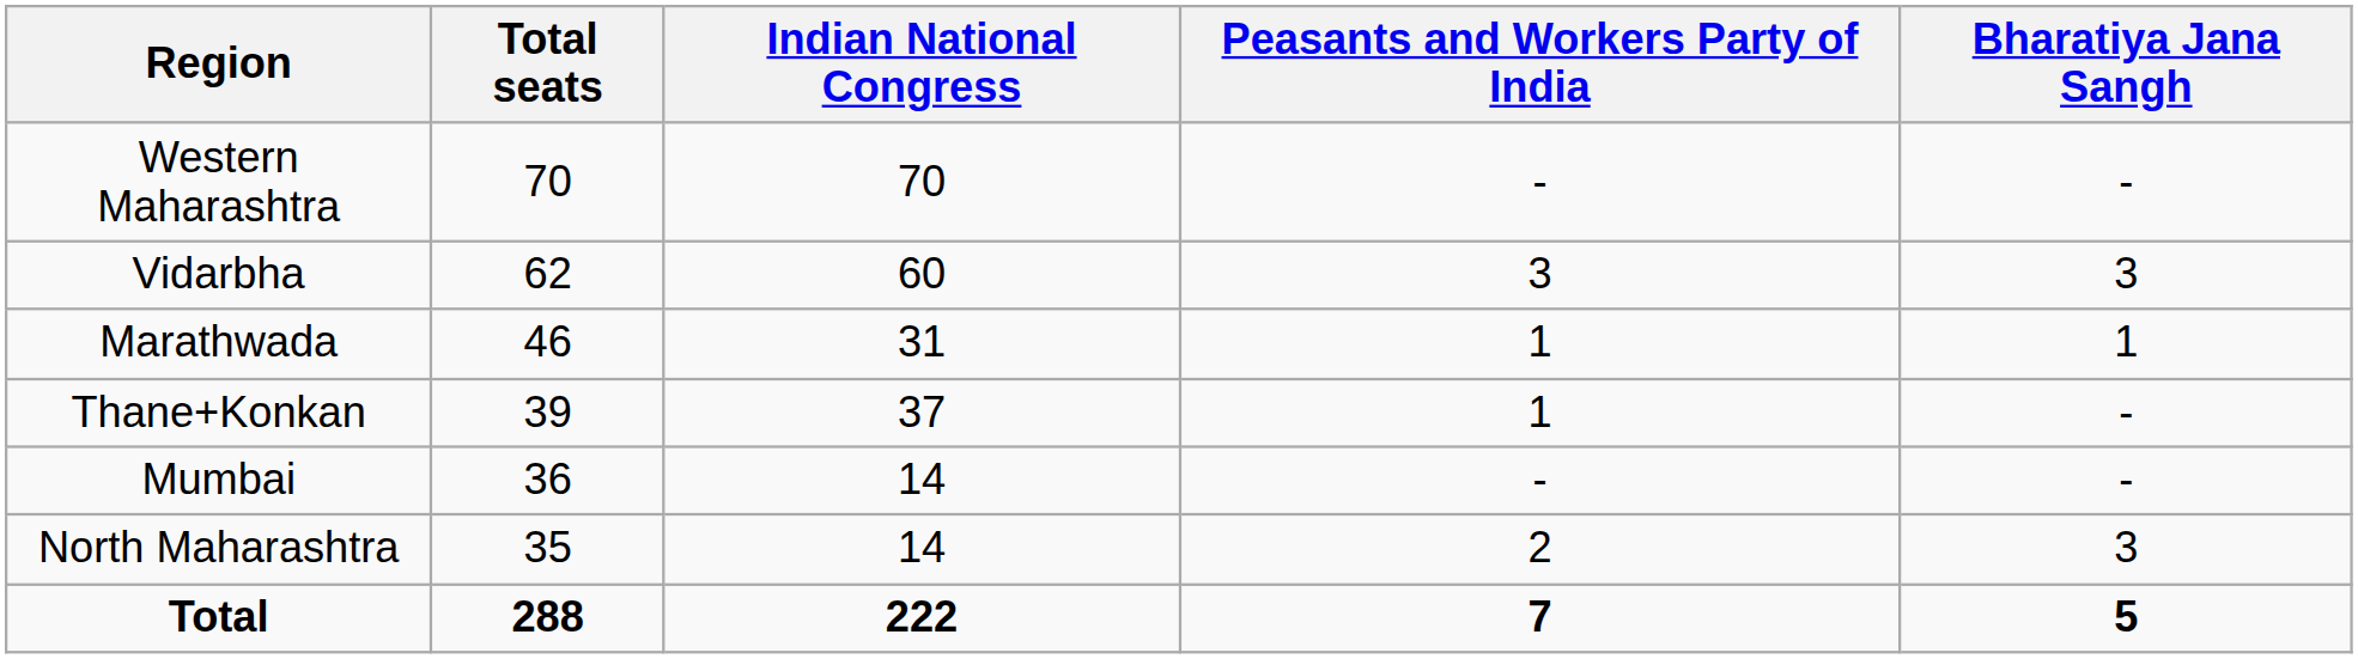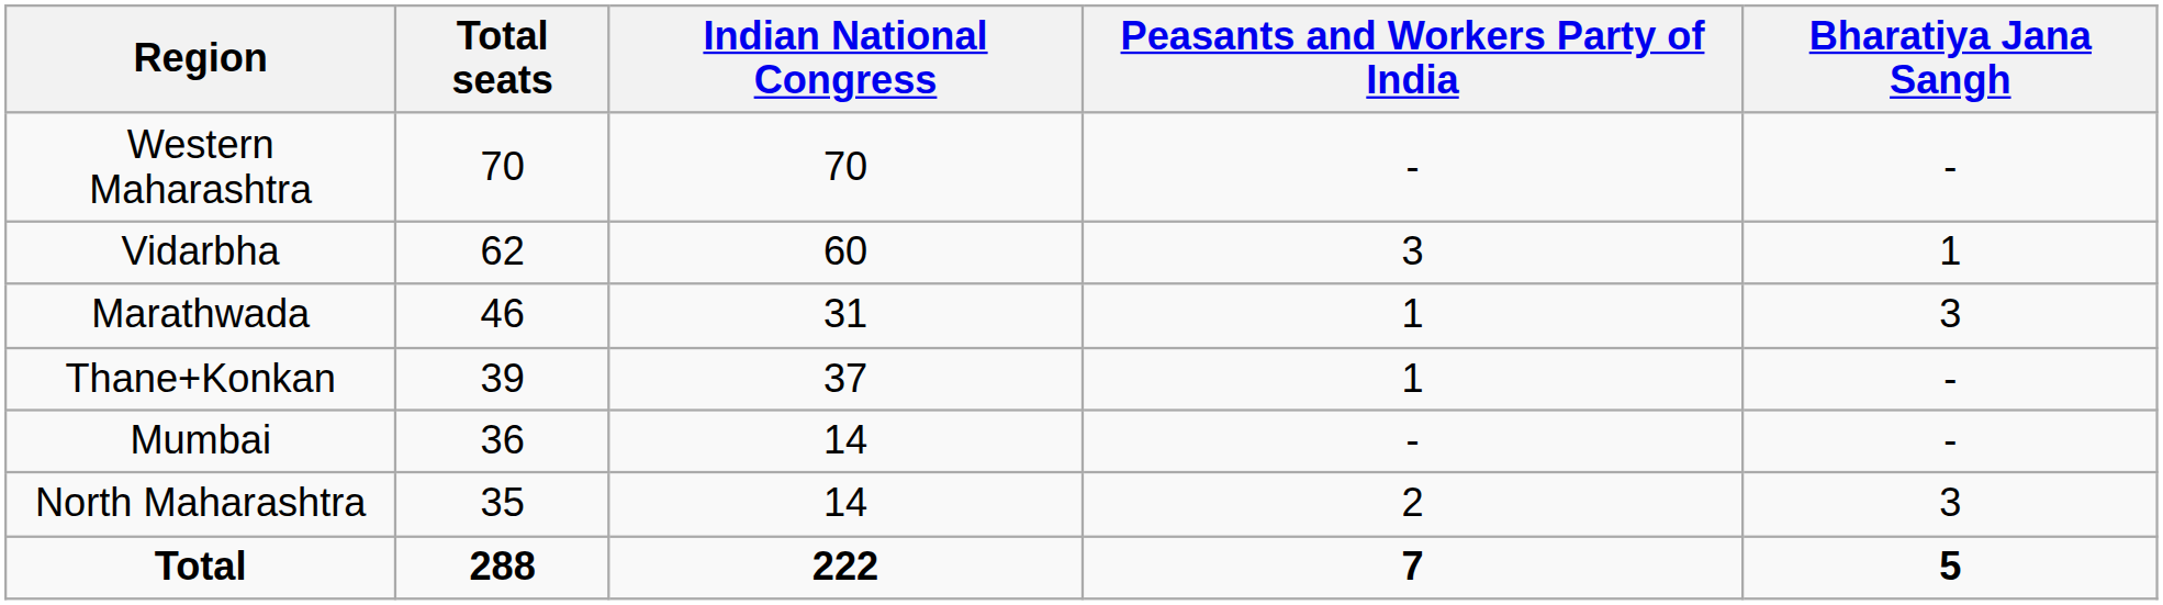Vidarbha | Bharatiya Jana Sangh: 3 -> 1
Marathwada | Bharatiya Jana Sangh: 1 -> 3
